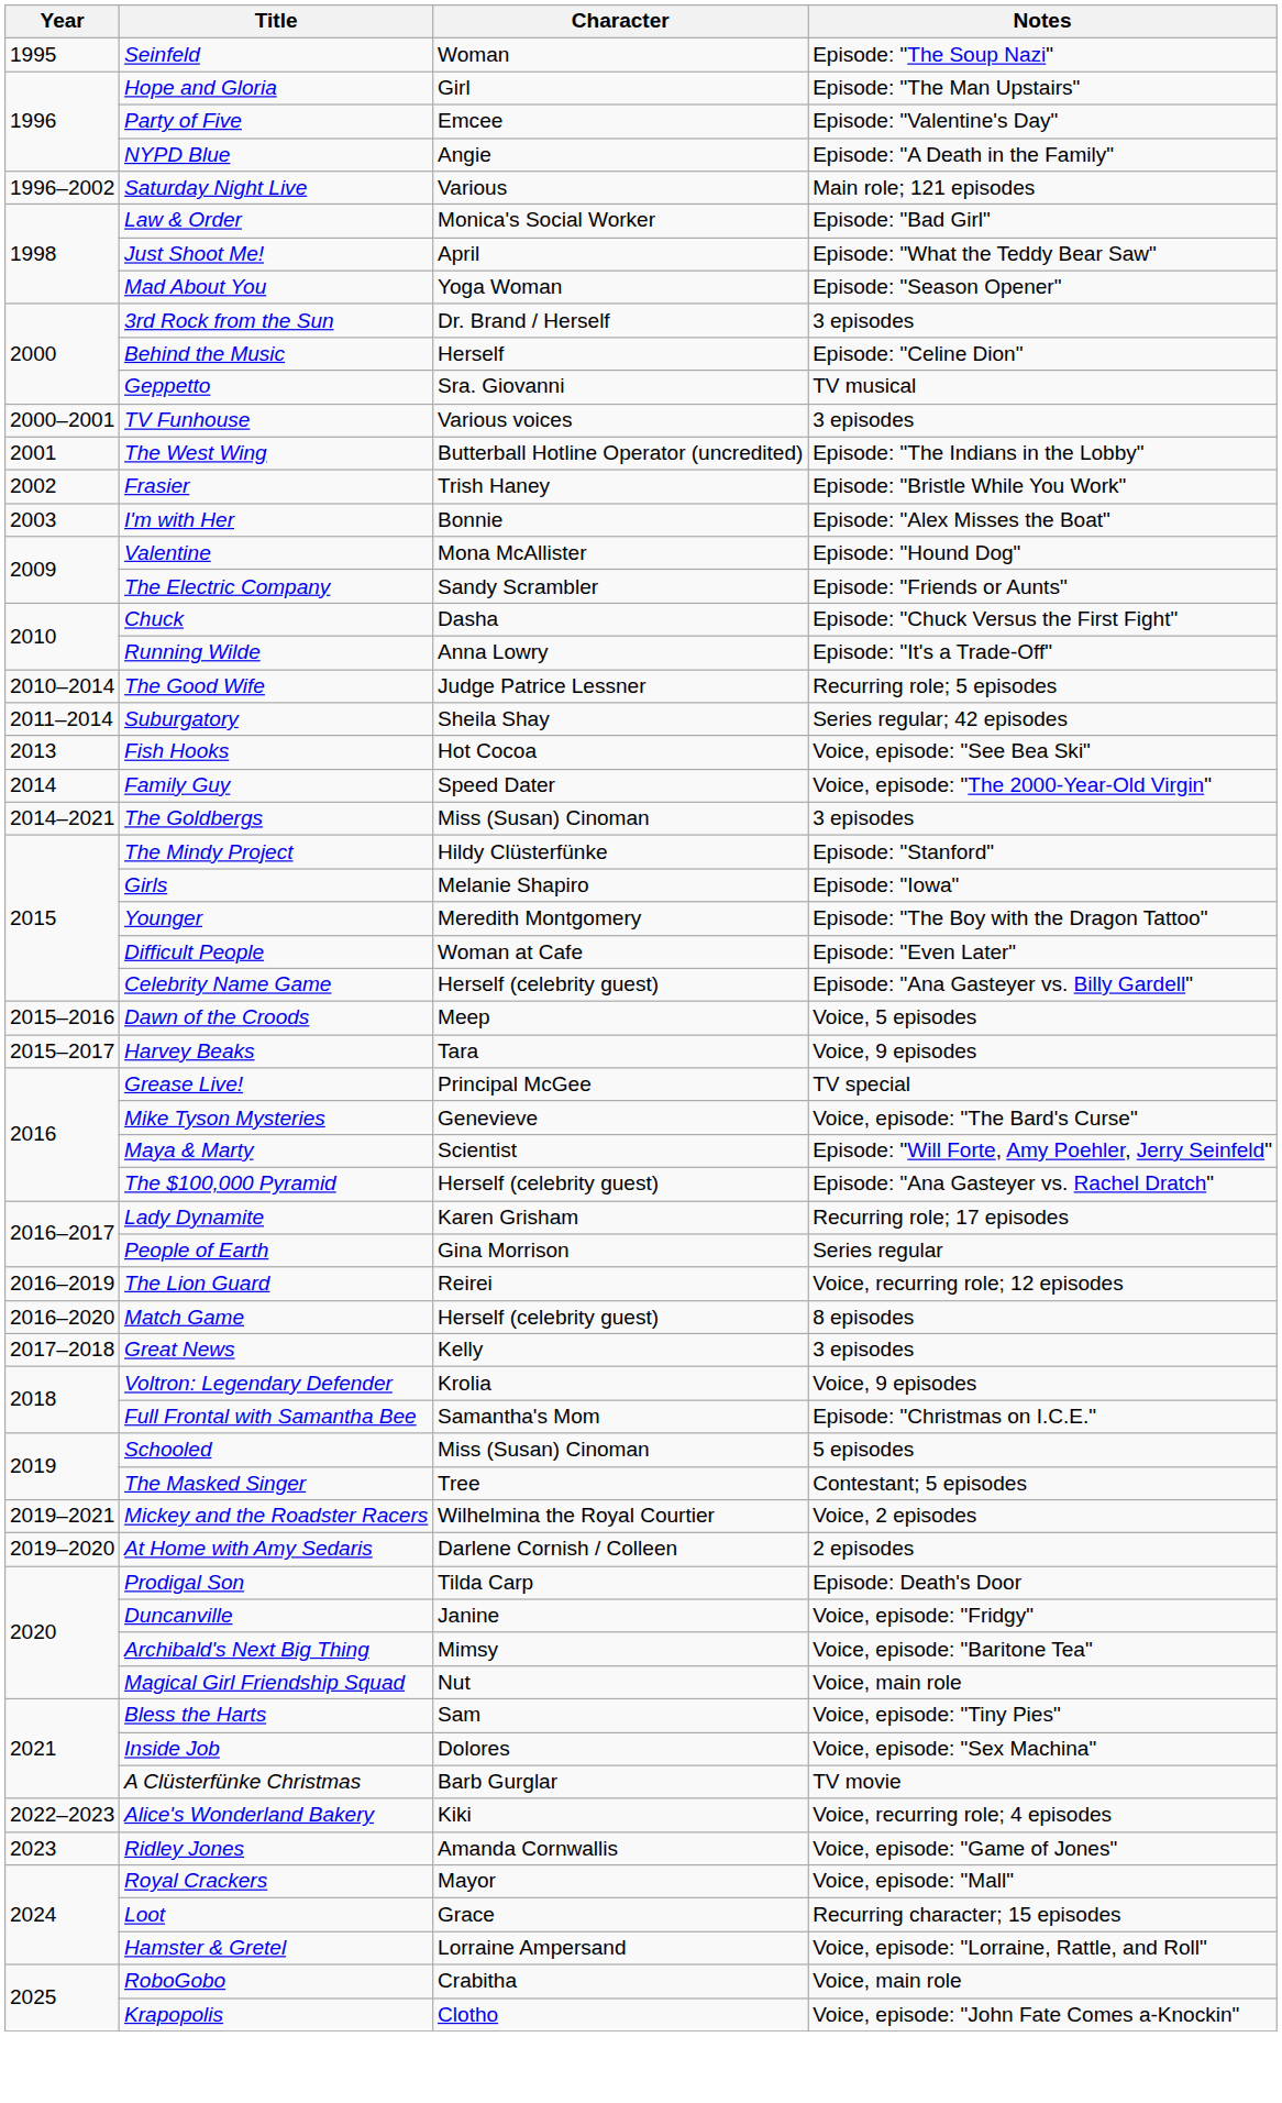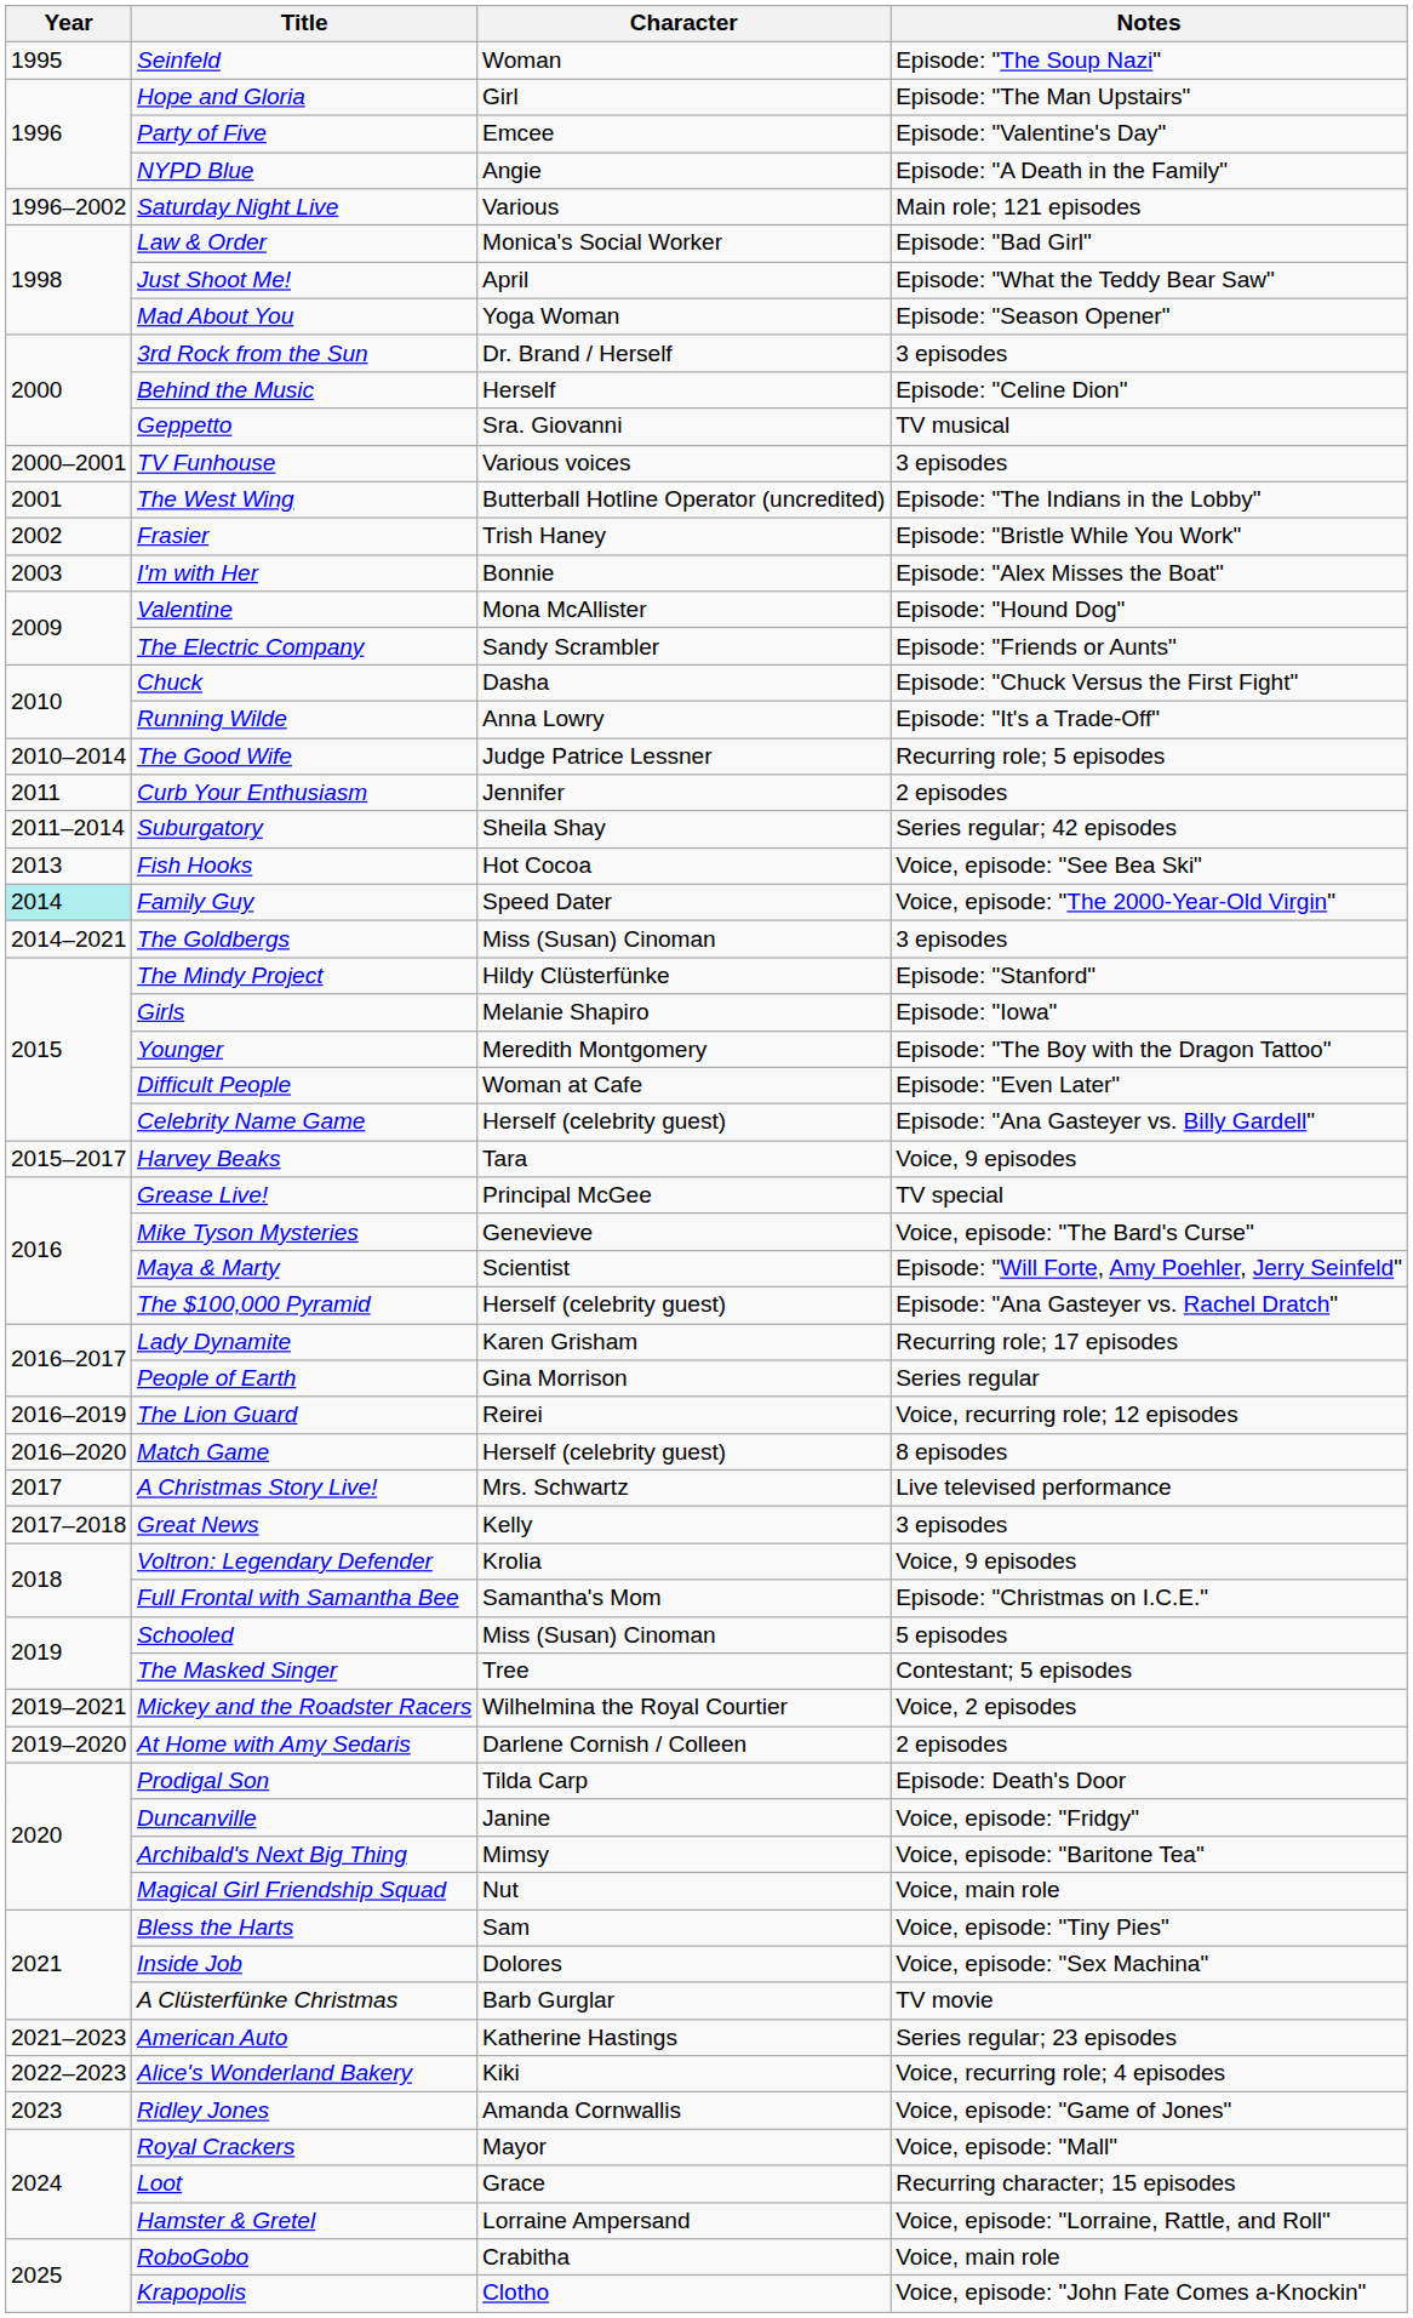+ row: 2011 | Curb Your Enthusiasm | Jennifer | 2 episodes
Family Guy | Year: no background -> paleturquoise background
- row: 2015–2016 | Dawn of the Croods | Meep | Voice, 5 episodes
+ row: 2017 | A Christmas Story Live! | Mrs. Schwartz | Live televised performance
+ row: 2021–2023 | American Auto | Katherine Hastings | Series regular; 23 episodes
